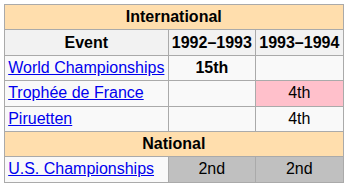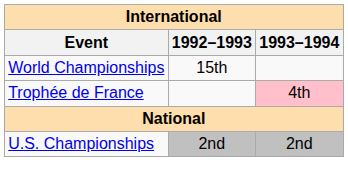World Championships | 1992–1993: bold -> normal
- row: Piruetten | 4th
